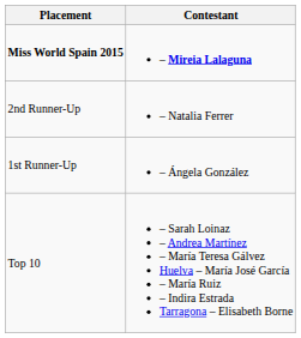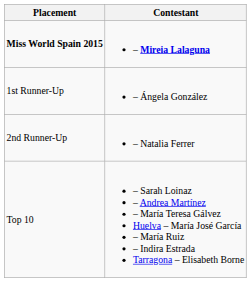rows swapped: 1st Runner-Up <-> 2nd Runner-Up
